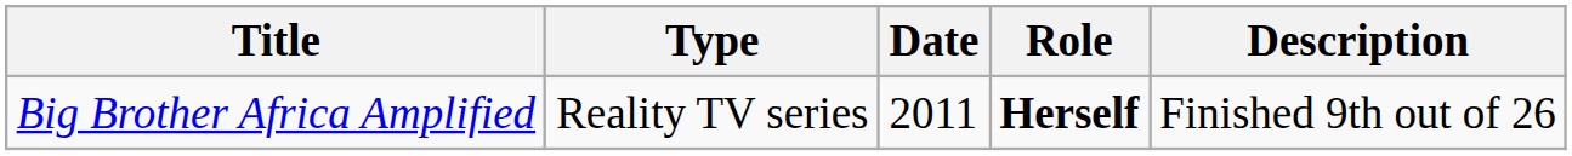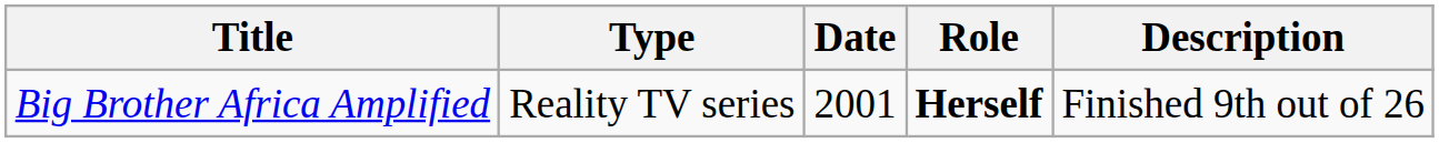Big Brother Africa Amplified | Date: 2011 -> 2001
